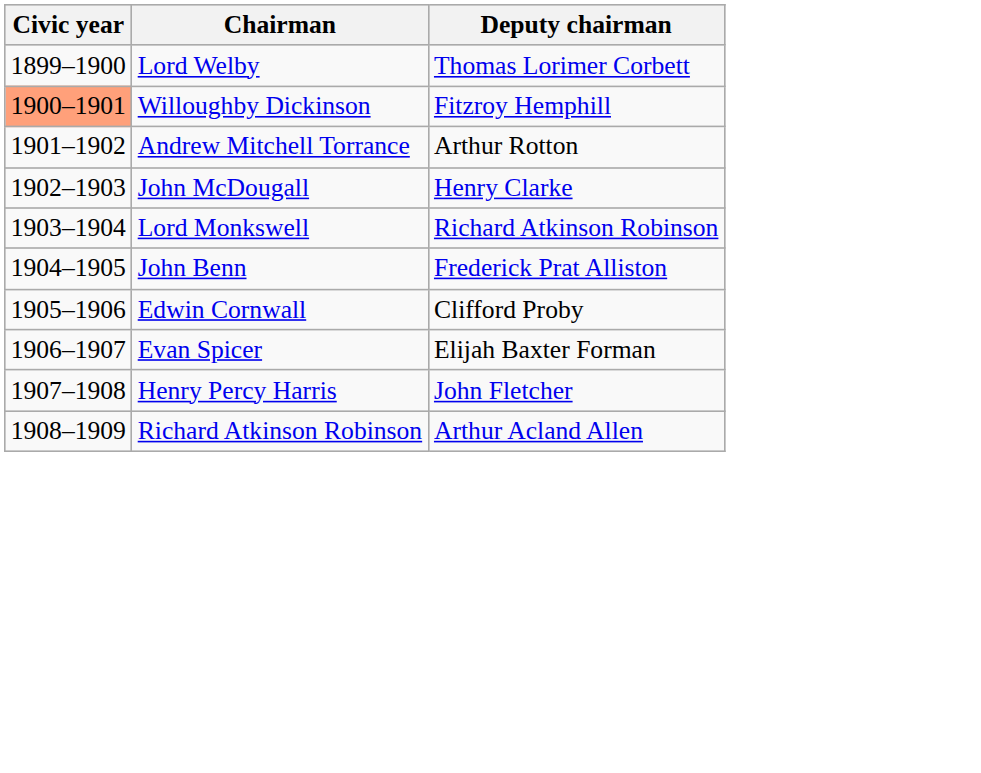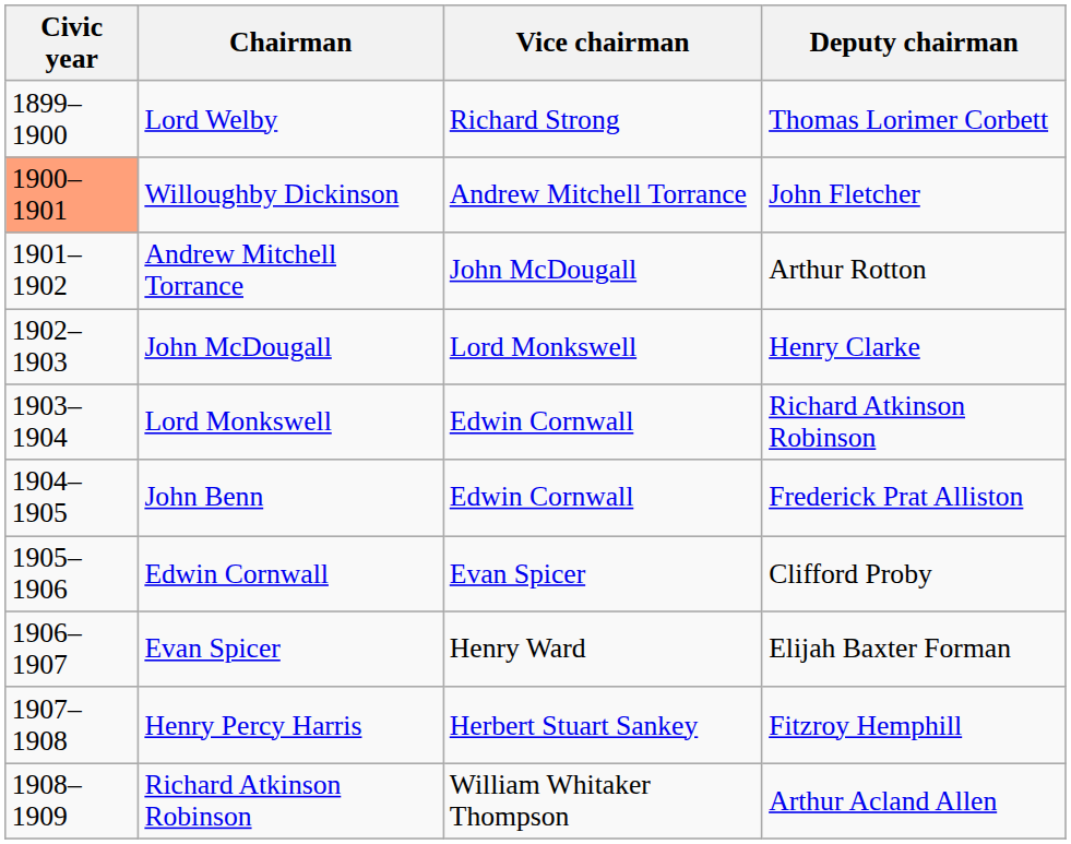+ column: Vice chairman | Richard Strong | Andrew Mitchell Torrance | John McDougall | Lord Monkswell | Edwin Cornwall | Edwin Cornwall | Evan Spicer | Henry Ward | Herbert Stuart Sankey | William Whitaker Thompson
Willoughby Dickinson | Deputy chairman: Fitzroy Hemphill -> John Fletcher
Henry Percy Harris | Deputy chairman: John Fletcher -> Fitzroy Hemphill
